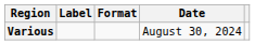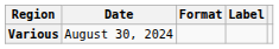columns swapped: Date <-> Label
